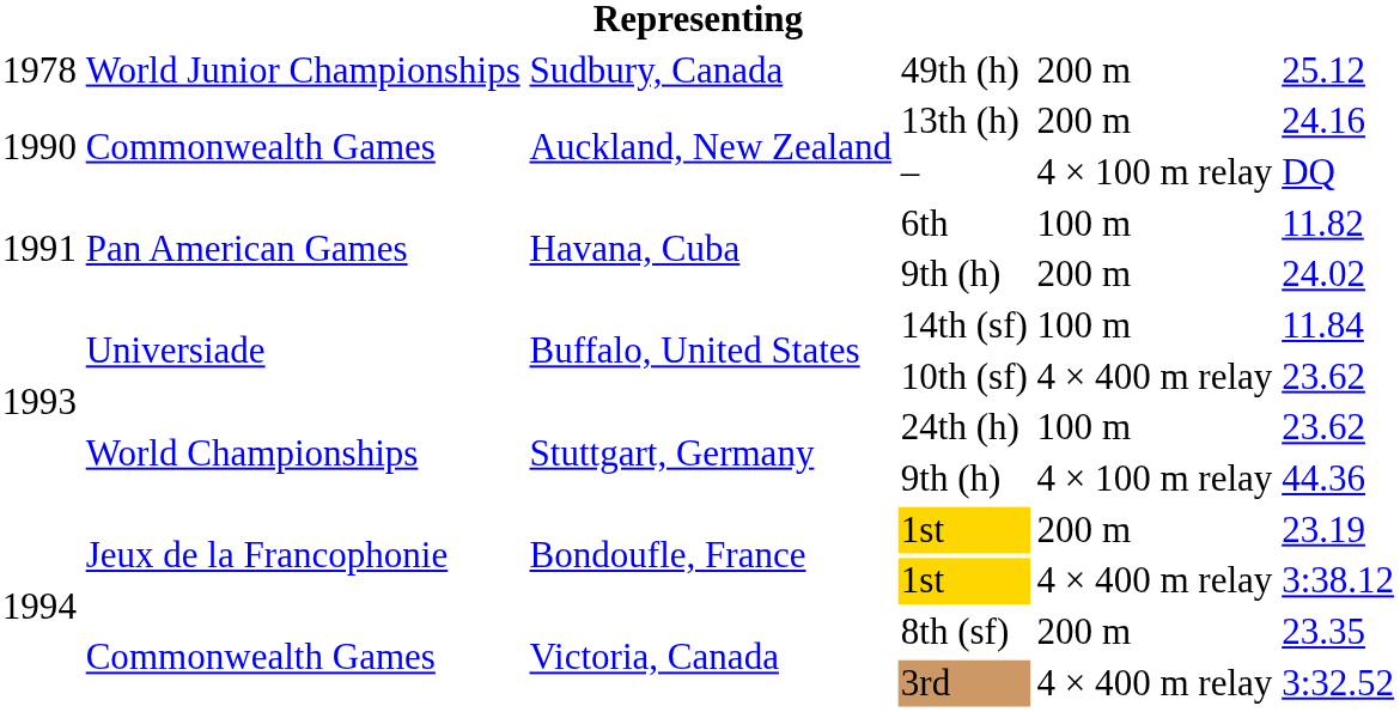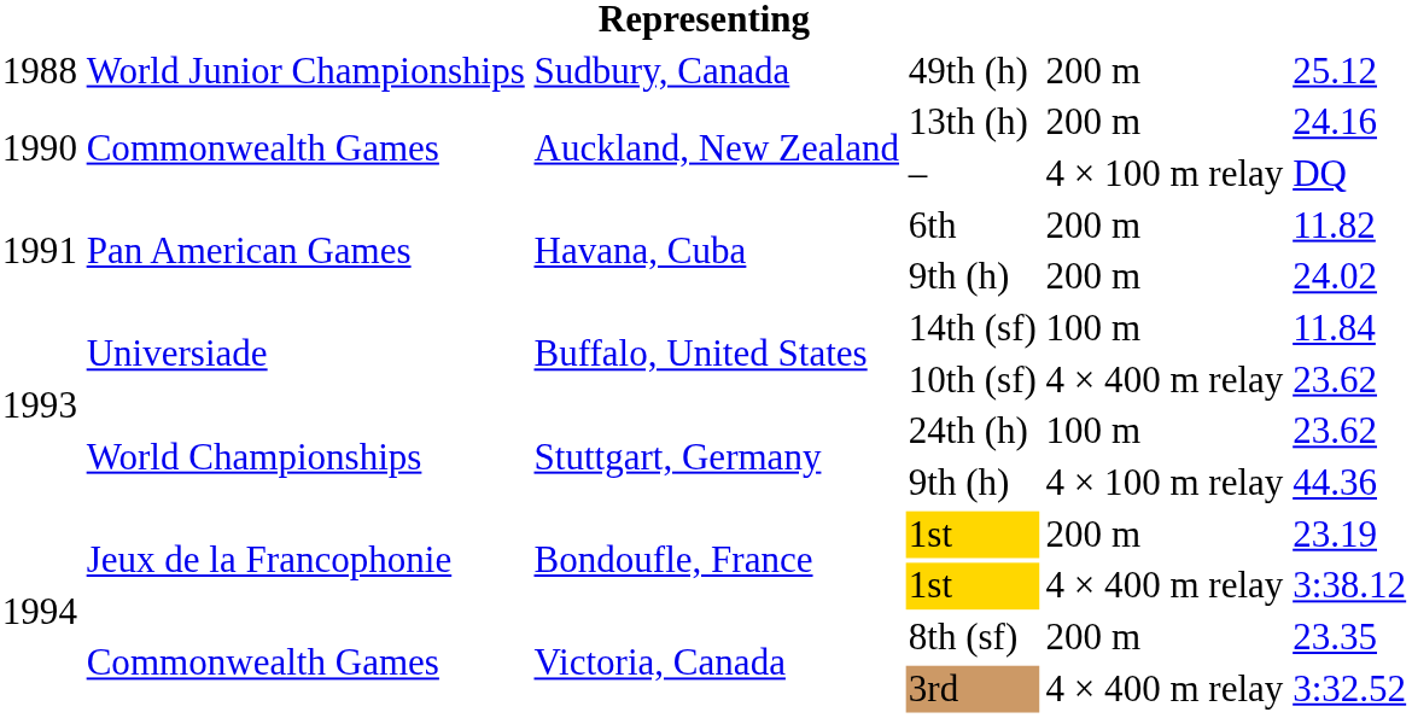49th (h) | column 1: 1978 -> 1988
6th | column 5: 100 m -> 200 m
